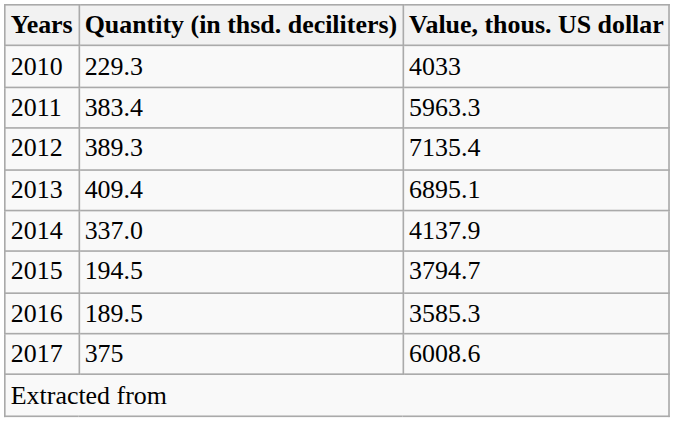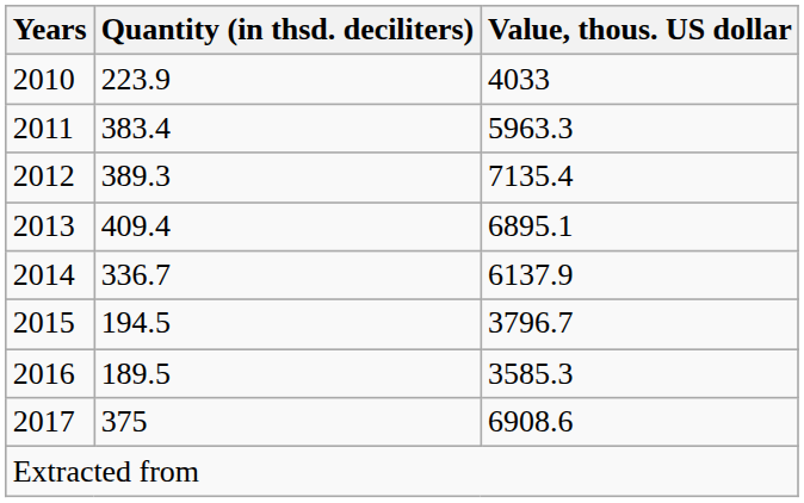2010 | Quantity (in thsd. deciliters): 229.3 -> 223.9
2014 | Quantity (in thsd. deciliters): 337.0 -> 336.7
2014 | Value, thous. US dollar: 4137.9 -> 6137.9
2015 | Value, thous. US dollar: 3794.7 -> 3796.7
2017 | Value, thous. US dollar: 6008.6 -> 6908.6
